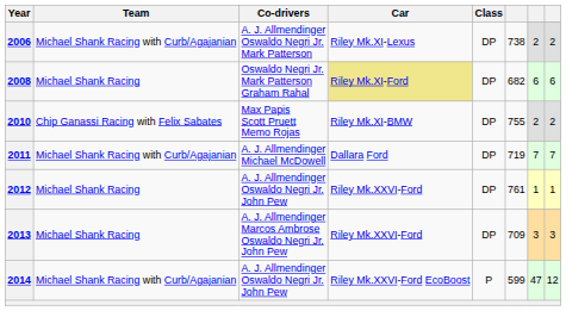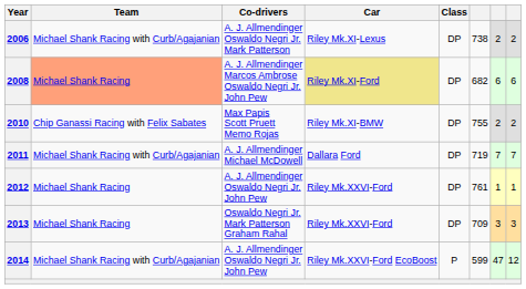2008 | Team: no background -> lightsalmon background
2008 | Co-drivers: Oswaldo Negri Jr. Mark Patterson Graham Rahal -> A. J. Allmendinger Marcos Ambrose Oswaldo Negri Jr. John Pew
2013 | Co-drivers: A. J. Allmendinger Marcos Ambrose Oswaldo Negri Jr. John Pew -> Oswaldo Negri Jr. Mark Patterson Graham Rahal
